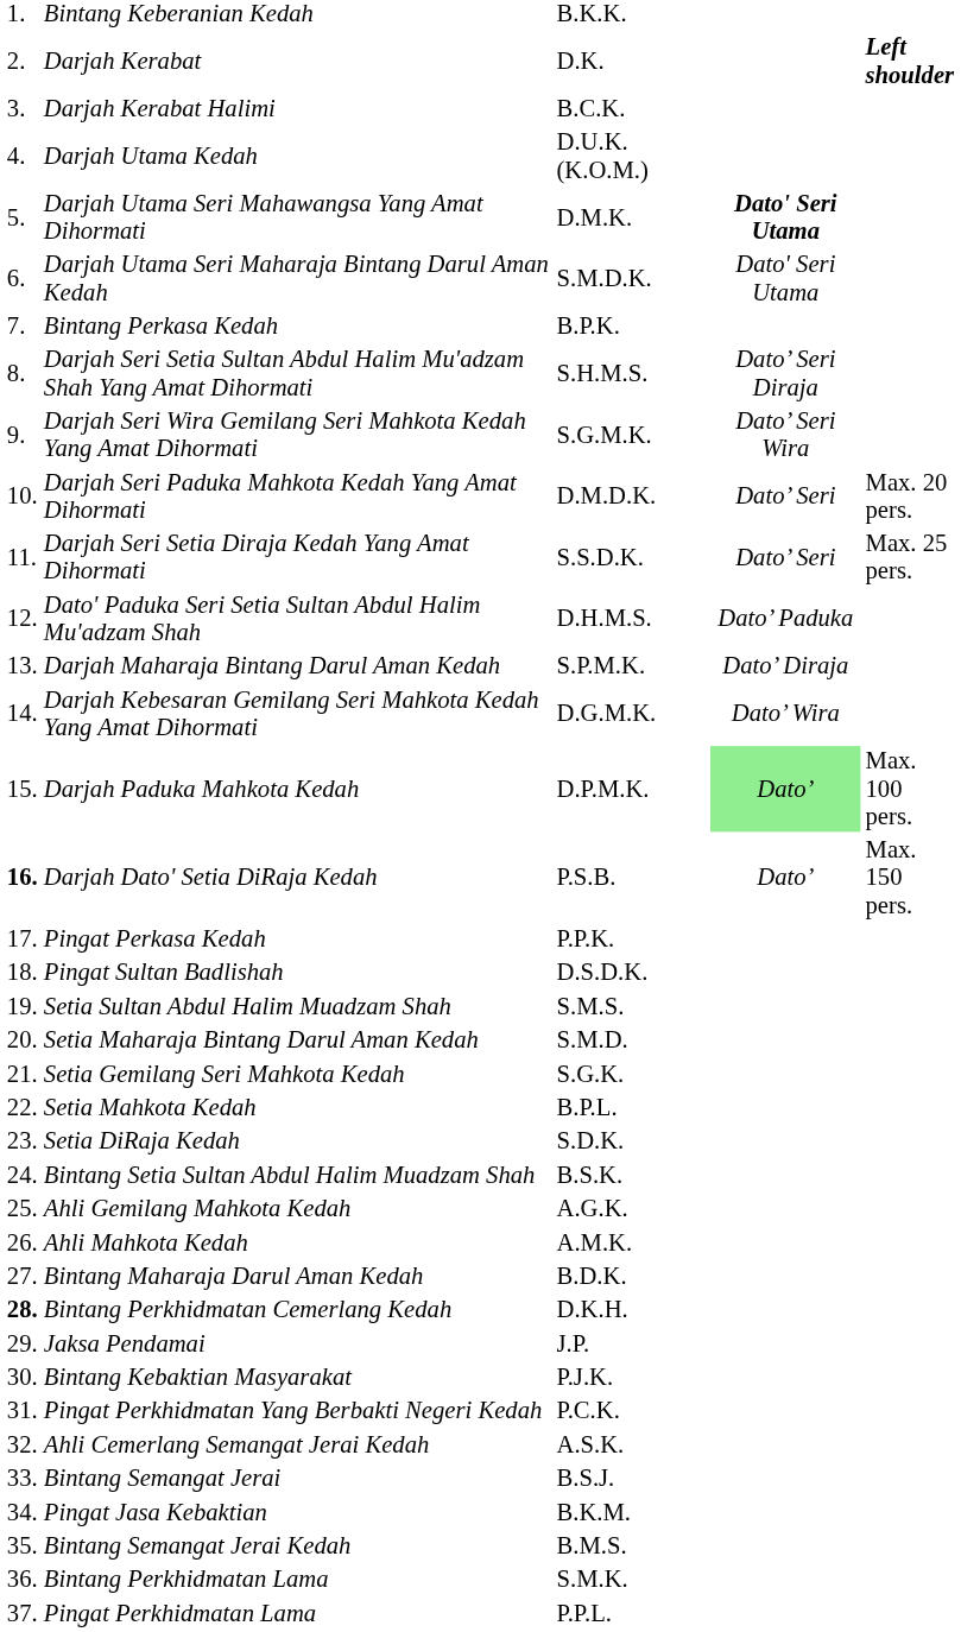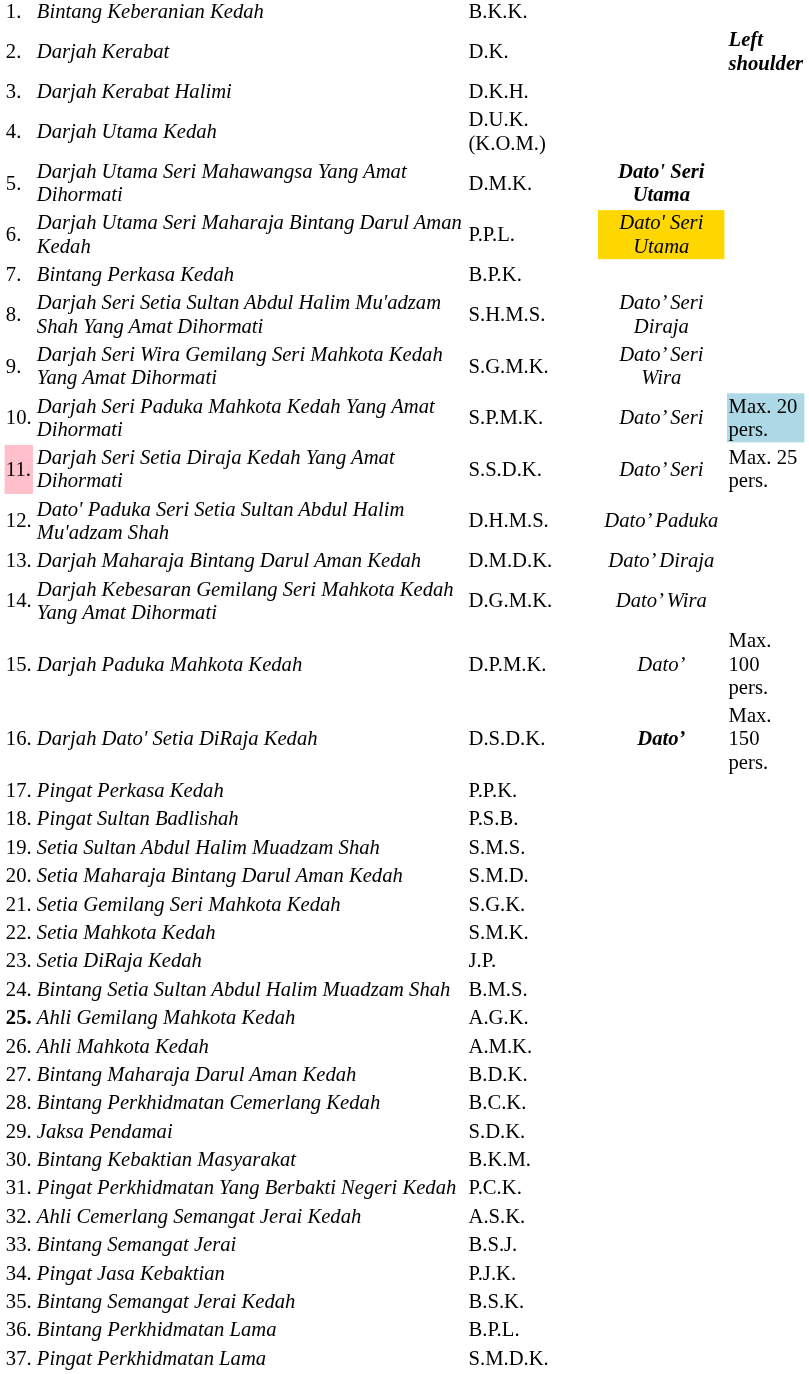Darjah Kerabat Halimi | column 3: B.C.K. -> D.K.H.
Darjah Utama Seri Maharaja Bintang Darul Aman Kedah | column 3: S.M.D.K. -> P.P.L.
Darjah Utama Seri Maharaja Bintang Darul Aman Kedah | column 4: no background -> gold background
Darjah Seri Paduka Mahkota Kedah Yang Amat Dihormati | column 3: D.M.D.K. -> S.P.M.K.
Darjah Seri Paduka Mahkota Kedah Yang Amat Dihormati | column 5: no background -> lightblue background
Darjah Seri Setia Diraja Kedah Yang Amat Dihormati | column 1: no background -> pink background
Darjah Maharaja Bintang Darul Aman Kedah | column 3: S.P.M.K. -> D.M.D.K.
Darjah Paduka Mahkota Kedah | column 4: lightgreen background -> no background
Darjah Dato' Setia DiRaja Kedah | column 1: bold -> normal
Darjah Dato' Setia DiRaja Kedah | column 3: P.S.B. -> D.S.D.K.
Darjah Dato' Setia DiRaja Kedah | column 4: normal -> bold
Pingat Sultan Badlishah | column 3: D.S.D.K. -> P.S.B.
Setia Mahkota Kedah | column 3: B.P.L. -> S.M.K.
Setia DiRaja Kedah | column 3: S.D.K. -> J.P.
Bintang Setia Sultan Abdul Halim Muadzam Shah | column 3: B.S.K. -> B.M.S.
Ahli Gemilang Mahkota Kedah | column 1: normal -> bold
Bintang Perkhidmatan Cemerlang Kedah | column 1: bold -> normal
Bintang Perkhidmatan Cemerlang Kedah | column 3: D.K.H. -> B.C.K.
Jaksa Pendamai | column 3: J.P. -> S.D.K.
Bintang Kebaktian Masyarakat | column 3: P.J.K. -> B.K.M.
Pingat Jasa Kebaktian | column 3: B.K.M. -> P.J.K.
Bintang Semangat Jerai Kedah | column 3: B.M.S. -> B.S.K.
Bintang Perkhidmatan Lama | column 3: S.M.K. -> B.P.L.
Pingat Perkhidmatan Lama | column 3: P.P.L. -> S.M.D.K.
